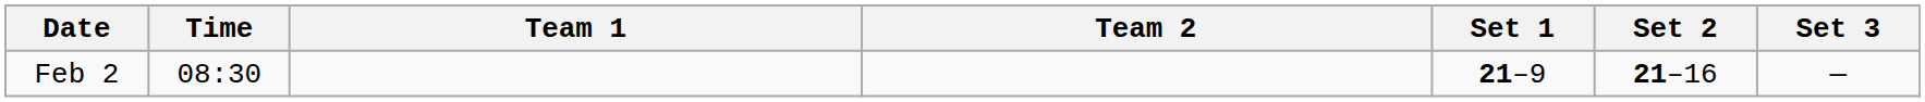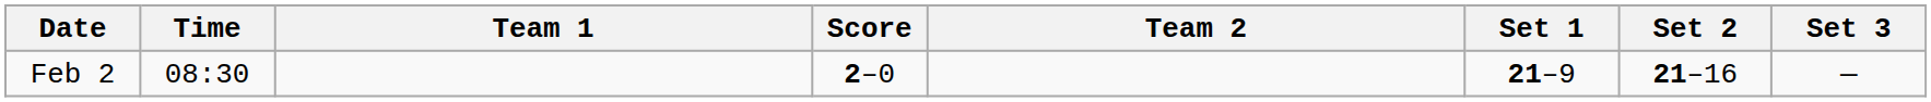+ column: Score | 2–0
